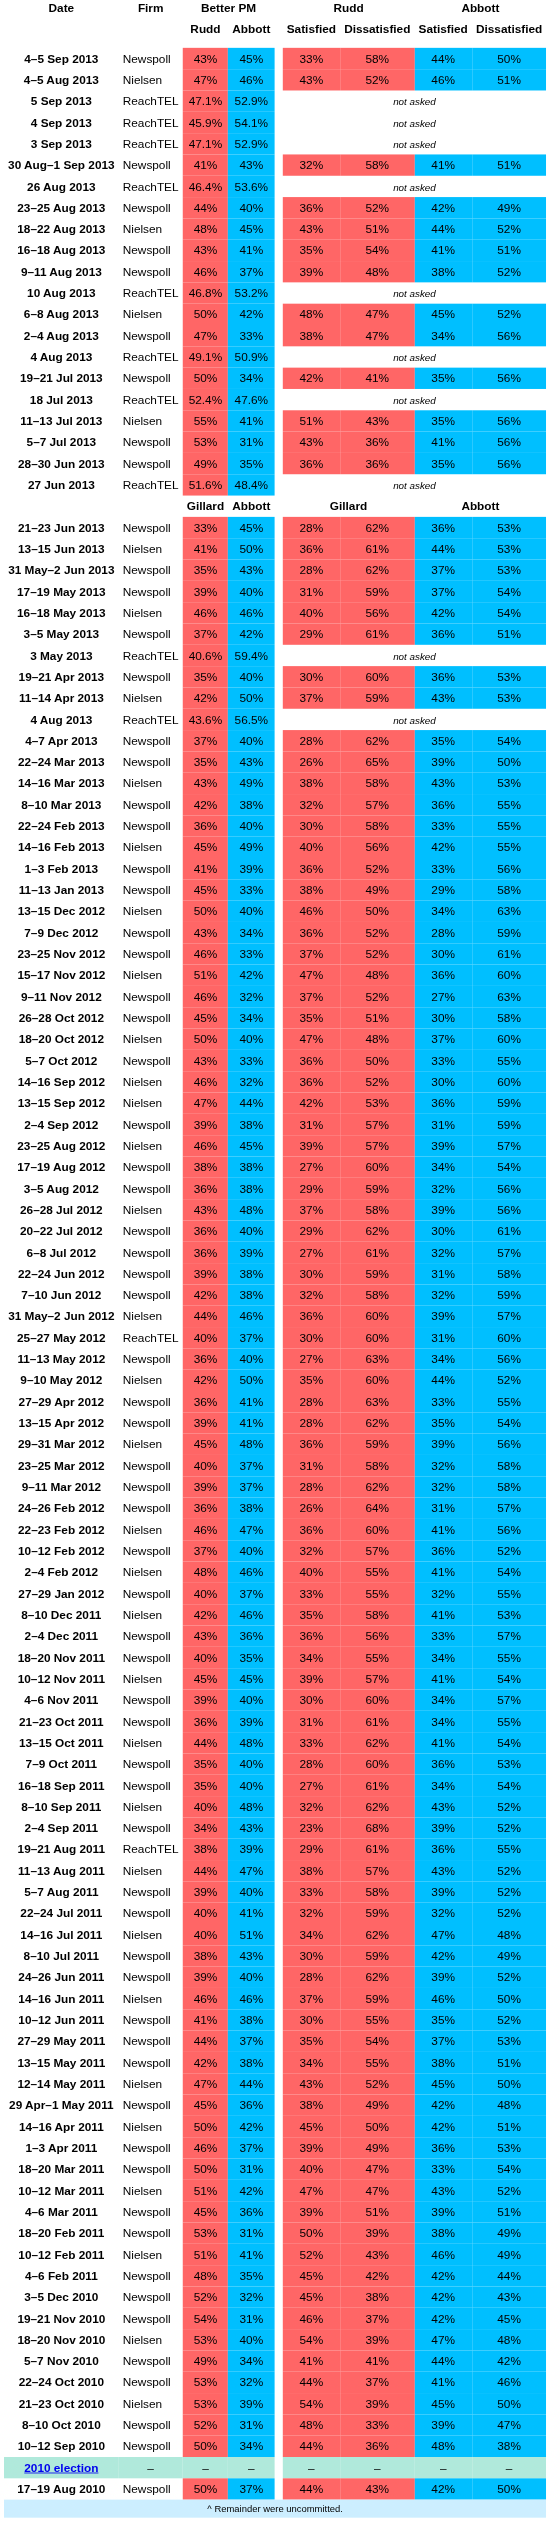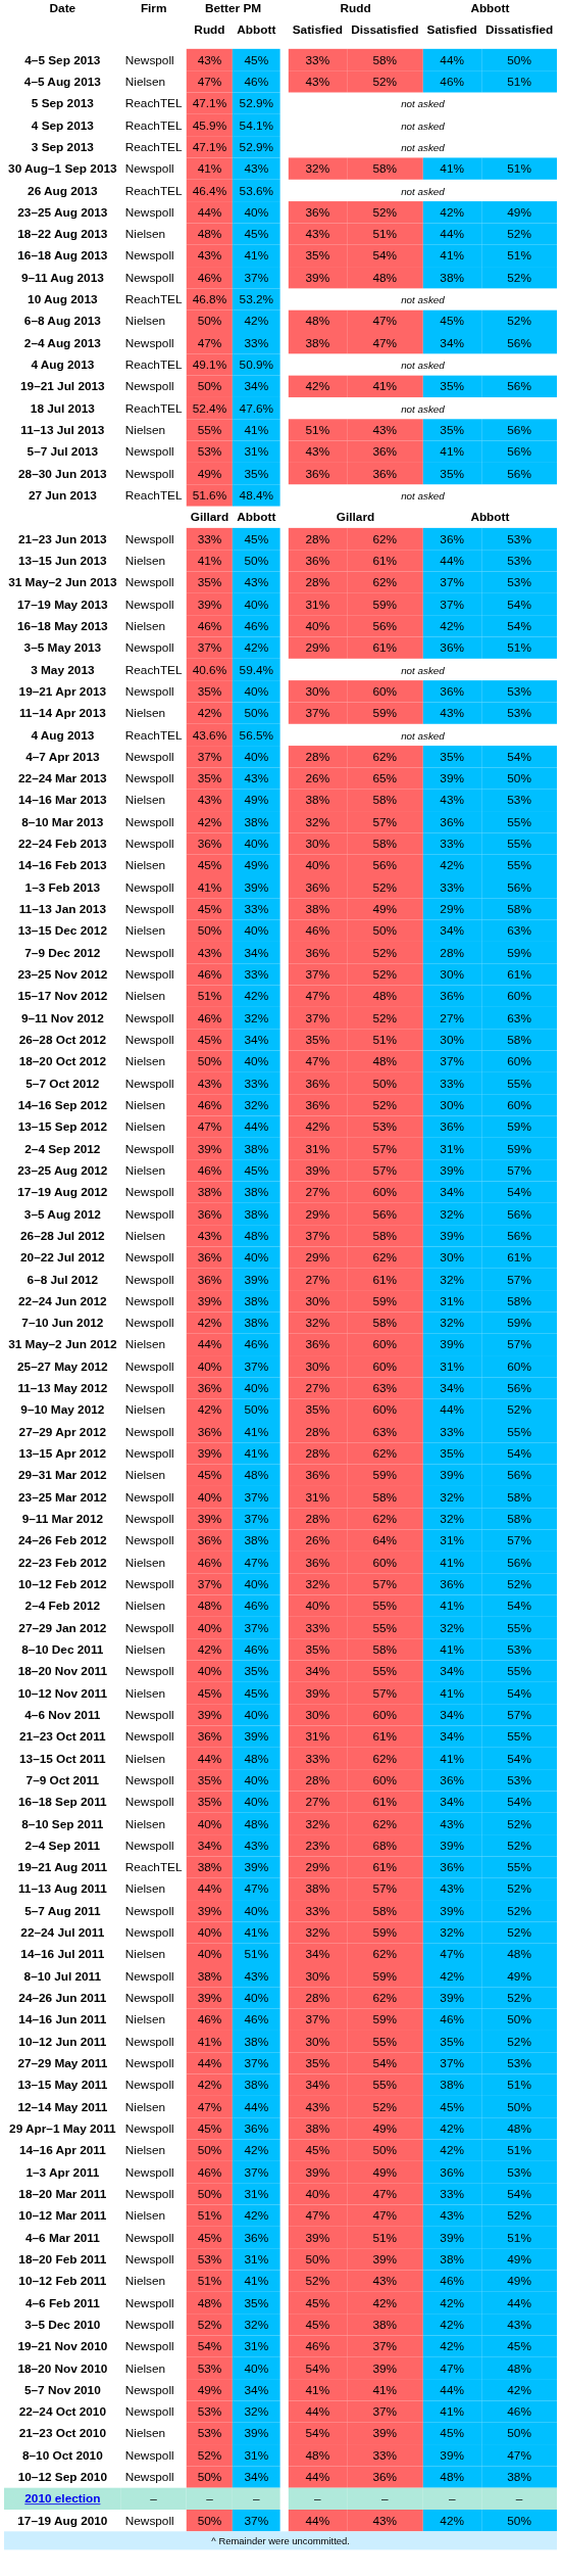3–5 Aug 2012 | Rudd / Dissatisfied: 59% -> 56%
25–27 May 2012 | Firm: ReachTEL -> Newspoll
- row: 2–4 Dec 2011 | Newspoll | 43% | 36% | 36% | 56% | 33% | 57%
